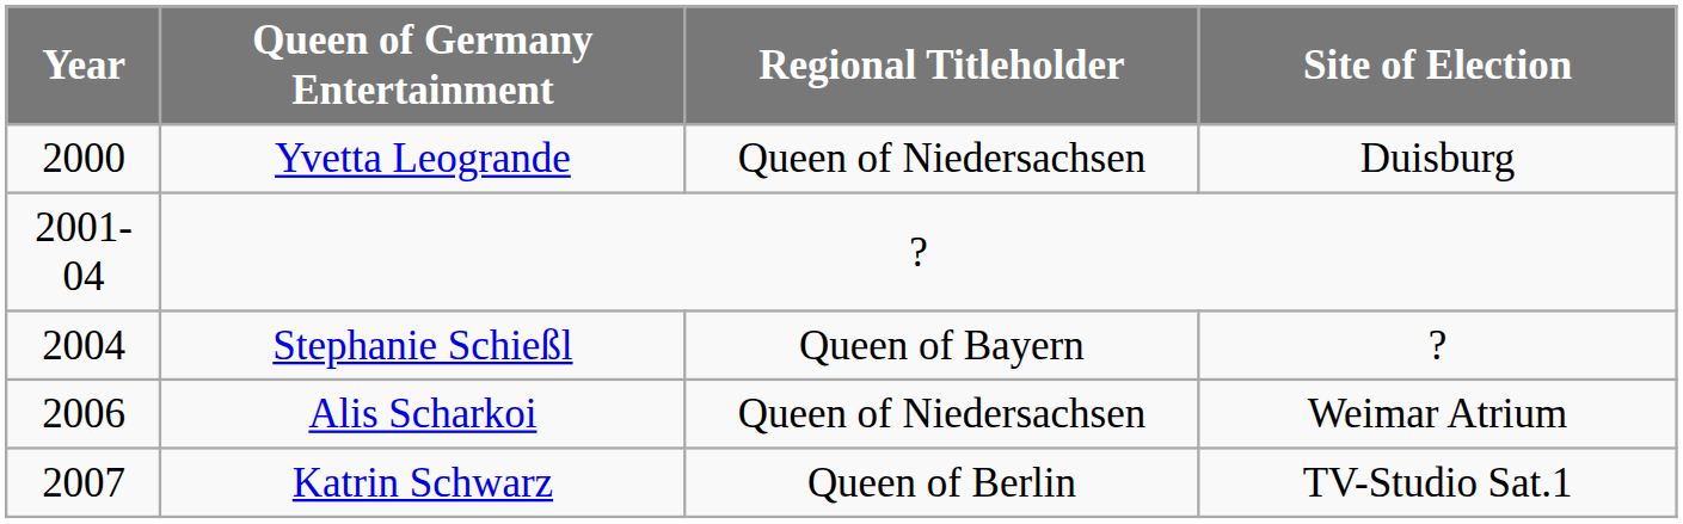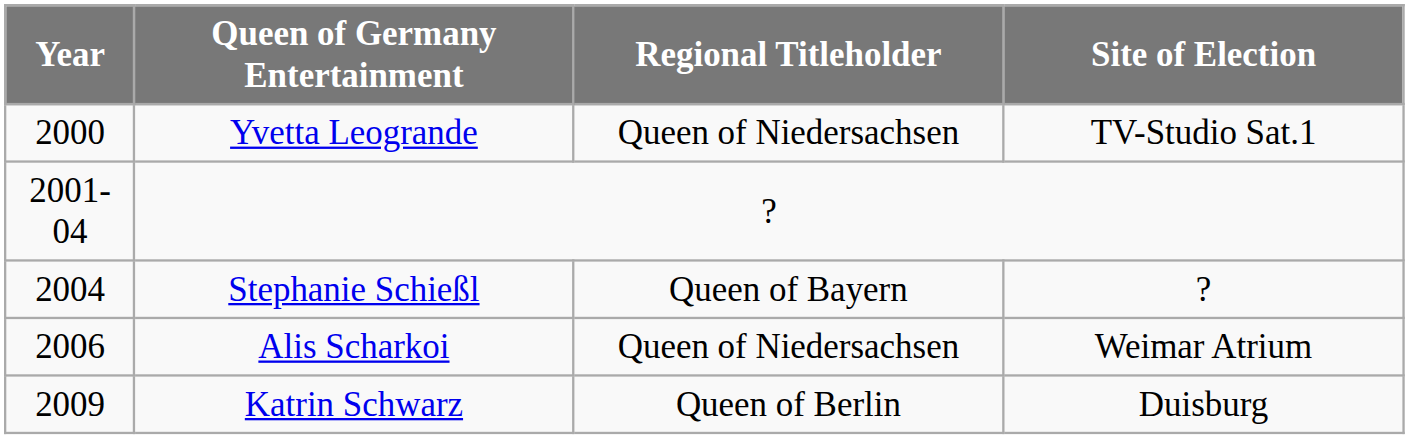Yvetta Leogrande | Site of Election: Duisburg -> TV-Studio Sat.1
Katrin Schwarz | Year: 2007 -> 2009
Katrin Schwarz | Site of Election: TV-Studio Sat.1 -> Duisburg
